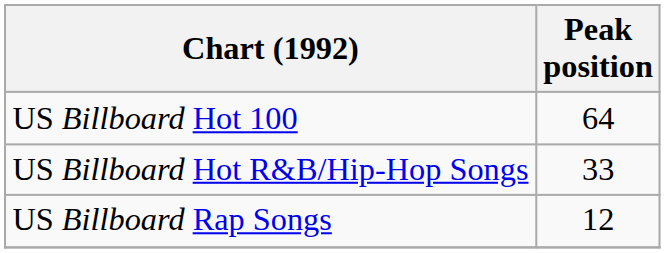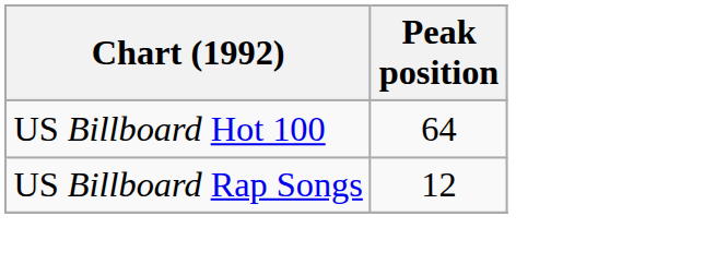- row: US Billboard Hot R&B/Hip-Hop Songs | 33
